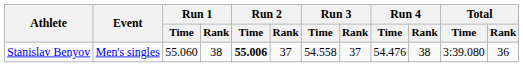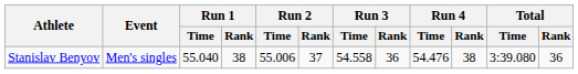Stanislav Benyov | Run 1 / Time: 55.060 -> 55.040
Stanislav Benyov | Run 2 / Time: bold -> normal
Stanislav Benyov | Run 3 / Rank: 37 -> 36
